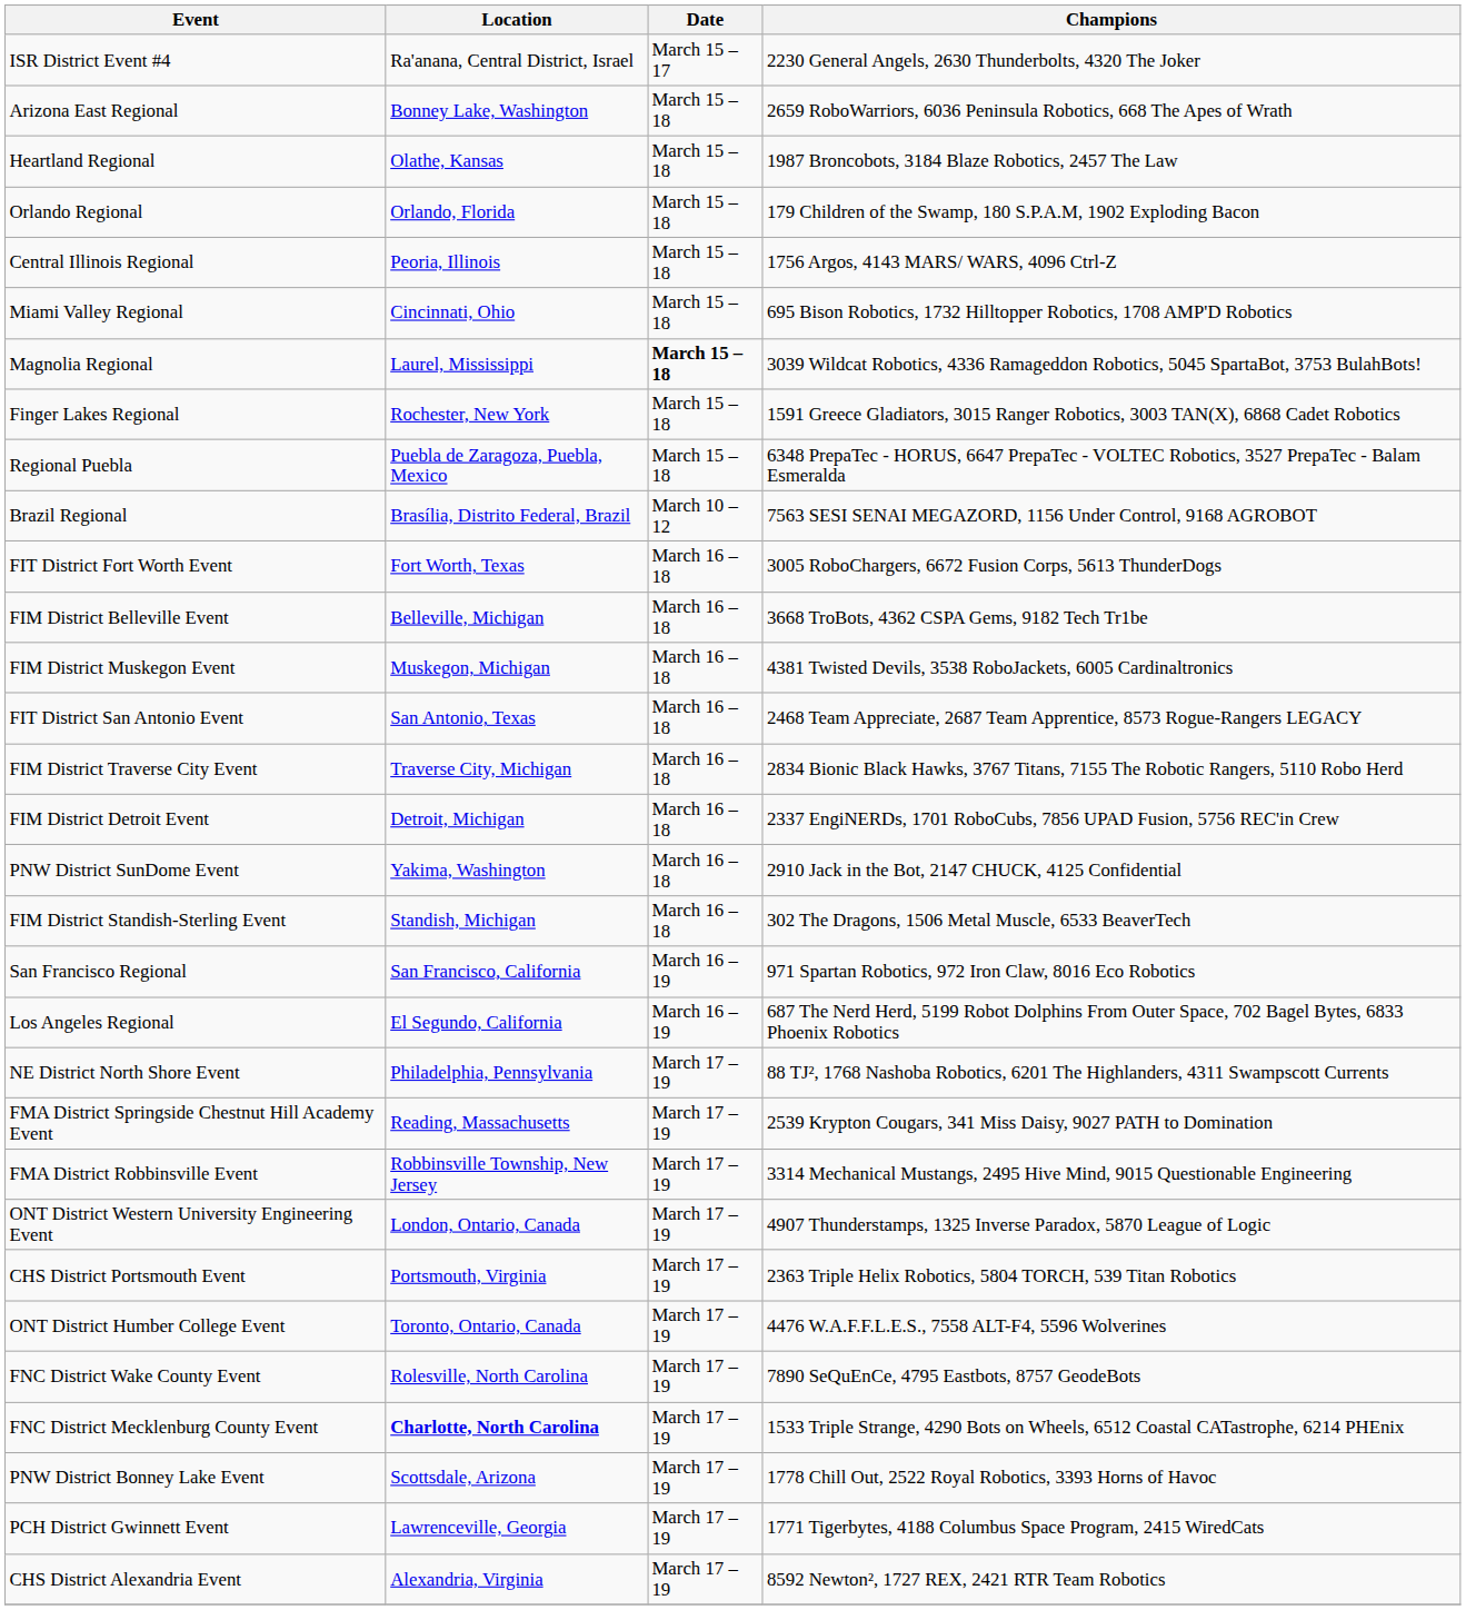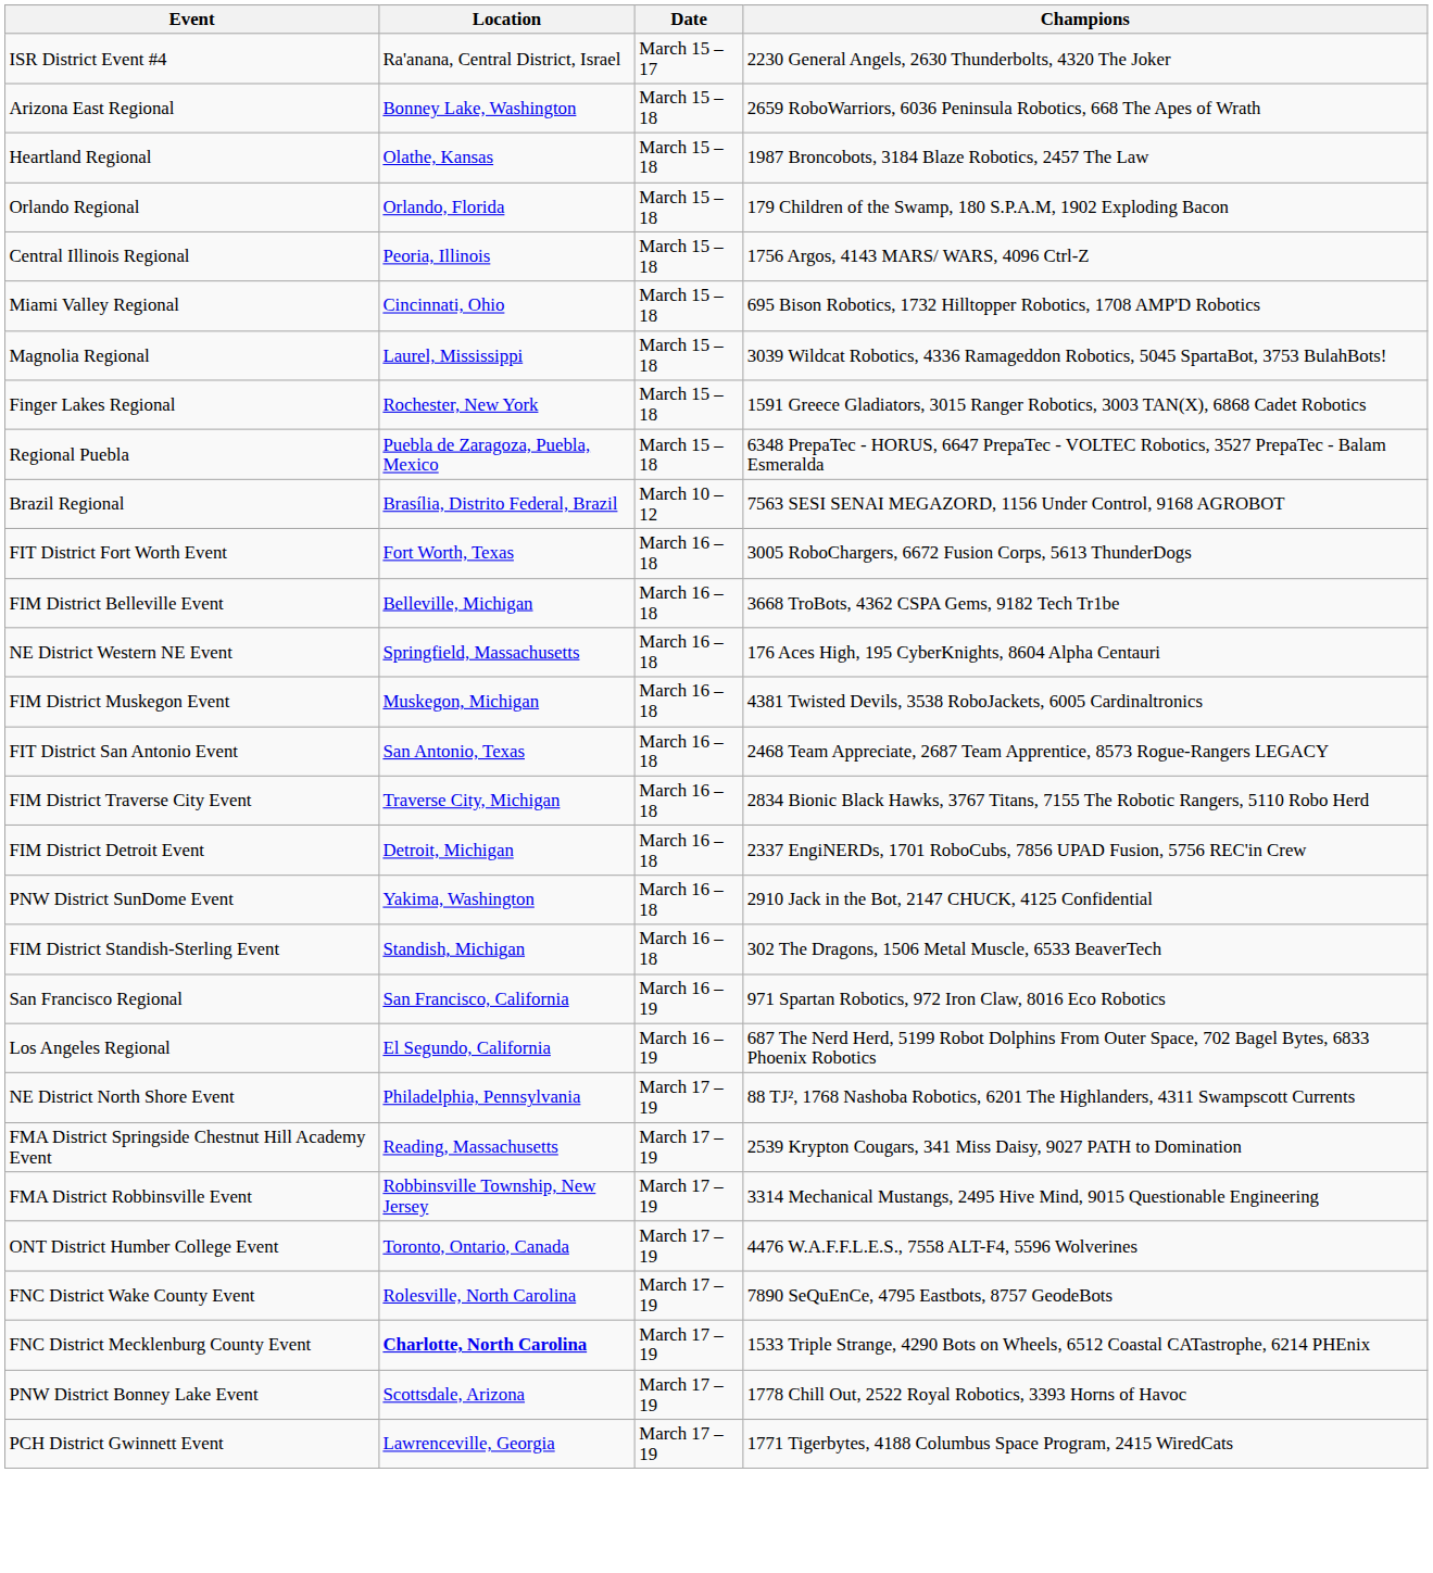Magnolia Regional | Date: bold -> normal
+ row: NE District Western NE Event | Springfield, Massachusetts | March 16 – 18 | 176 Aces High, 195 CyberKnights, 8604 Alpha Centauri
- row: ONT District Western University Engineering Event | London, Ontario, Canada | March 17 – 19 | 4907 Thunderstamps, 1325 Inverse Paradox, 5870 League of Logic
- row: CHS District Portsmouth Event | Portsmouth, Virginia | March 17 – 19 | 2363 Triple Helix Robotics, 5804 TORCH, 539 Titan Robotics
- row: CHS District Alexandria Event | Alexandria, Virginia | March 17 – 19 | 8592 Newton², 1727 REX, 2421 RTR Team Robotics
